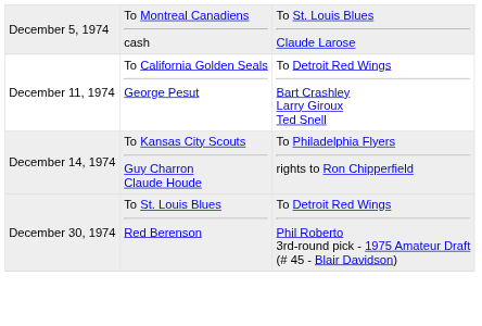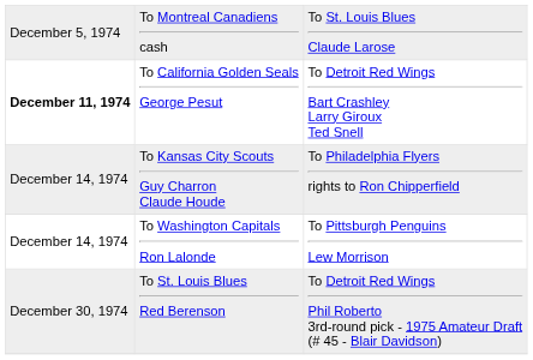To California Golden Seals George Pesut | column 1: normal -> bold
+ row: December 14, 1974 | To Washington Capitals Ron Lalonde | To Pittsburgh Penguins Lew Morrison
